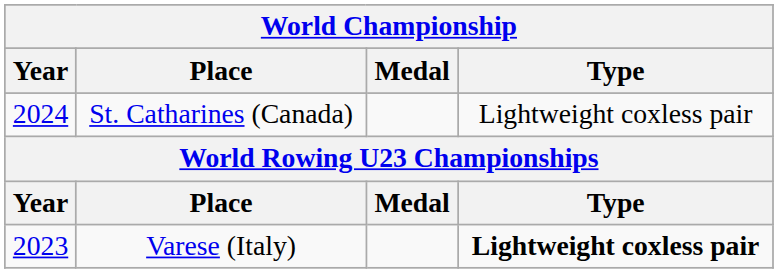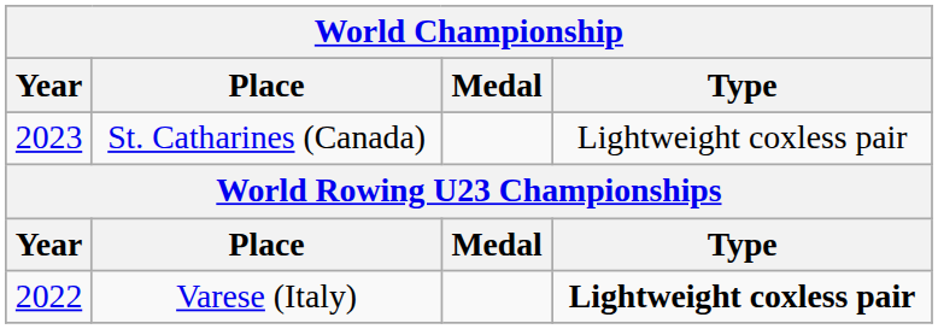St. Catharines (Canada) | Year: 2024 -> 2023
Varese (Italy) | Year: 2023 -> 2022
